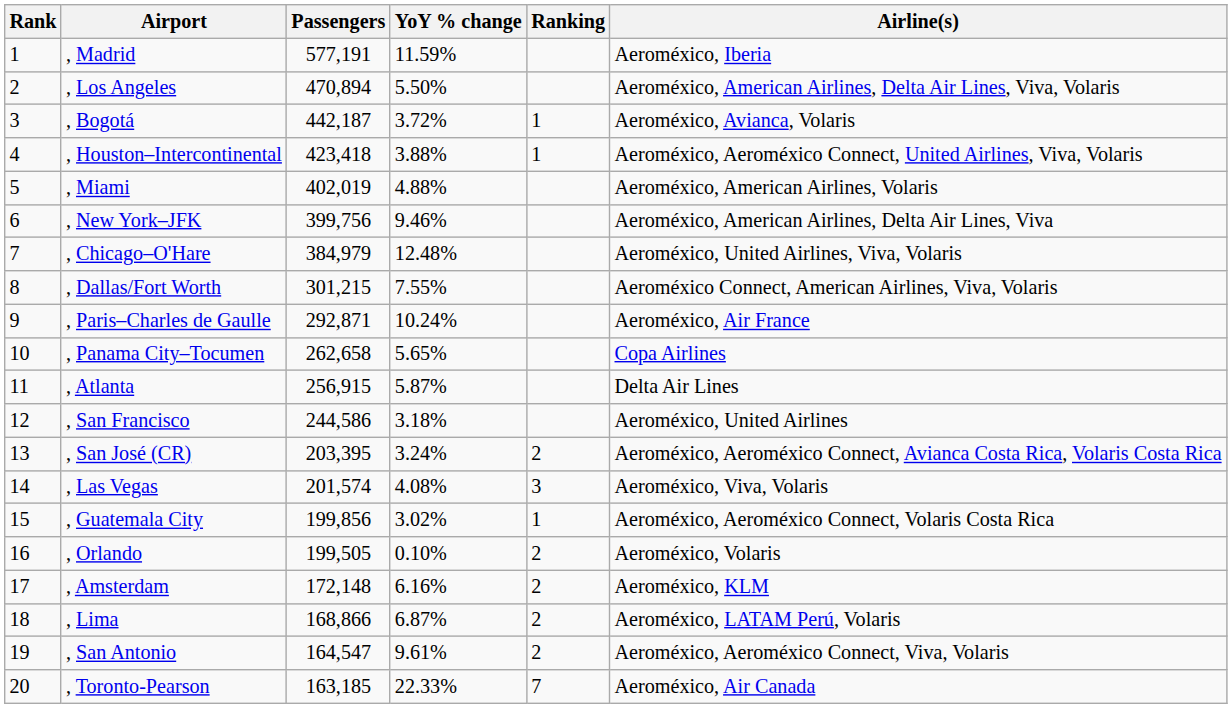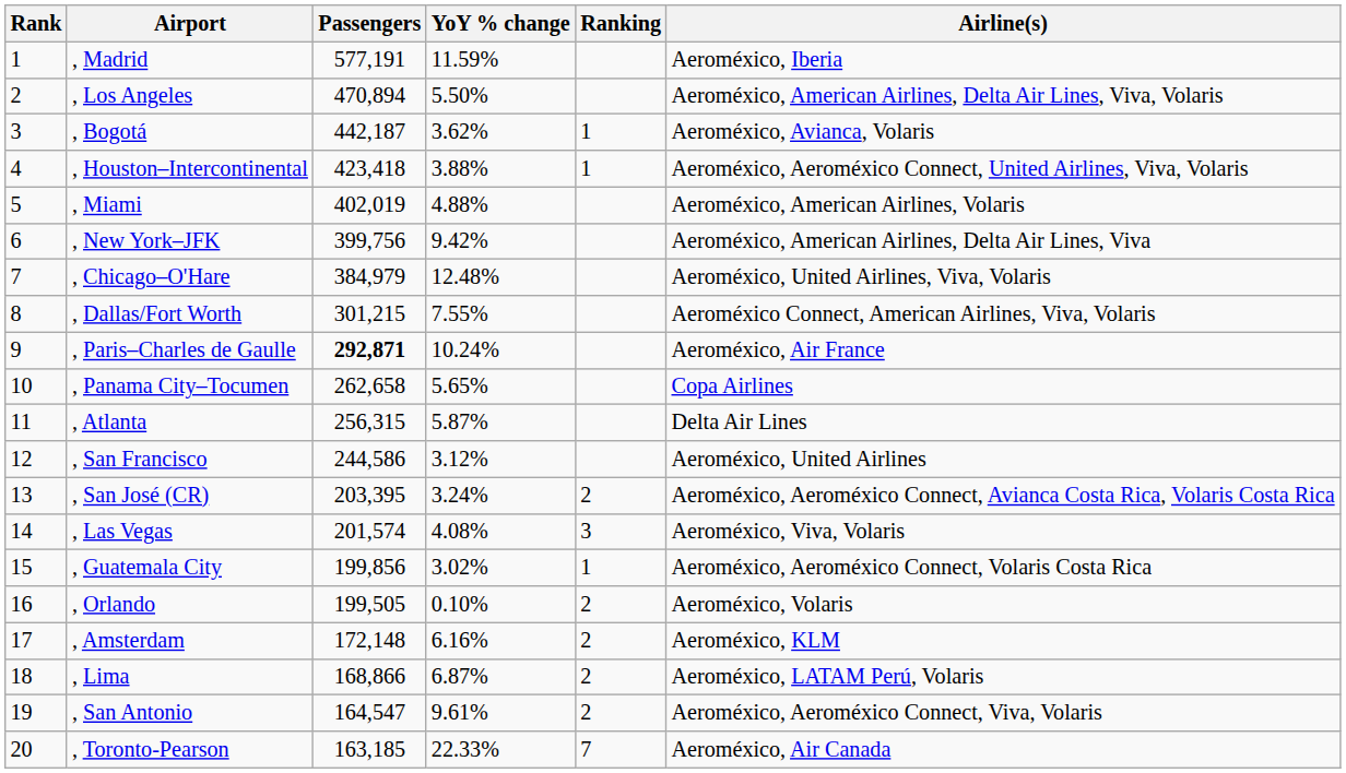, Bogotá | YoY % change: 3.72% -> 3.62%
, New York–JFK | YoY % change: 9.46% -> 9.42%
, Paris–Charles de Gaulle | Passengers: normal -> bold
, Atlanta | Passengers: 256,915 -> 256,315
, San Francisco | YoY % change: 3.18% -> 3.12%
